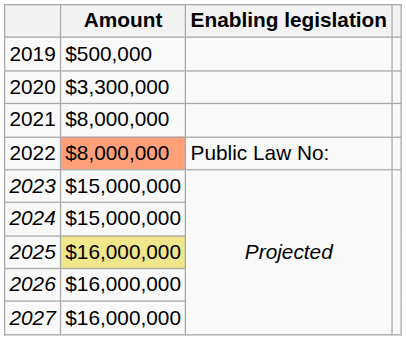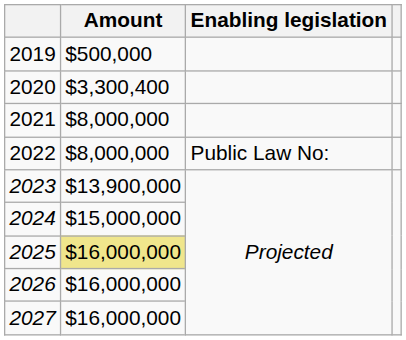2020 | Amount: $3,300,000 -> $3,300,400
2022 | Amount: lightsalmon background -> no background
2023 | Amount: $15,000,000 -> $13,900,000
